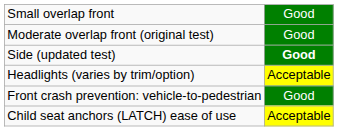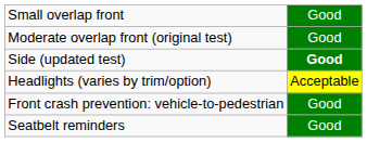+ row: Seatbelt reminders | Good
- row: Child seat anchors (LATCH) ease of use | Acceptable
